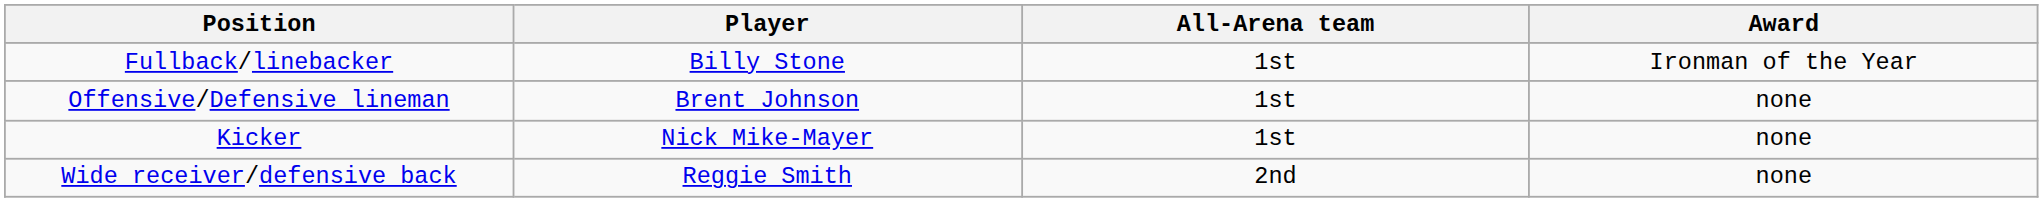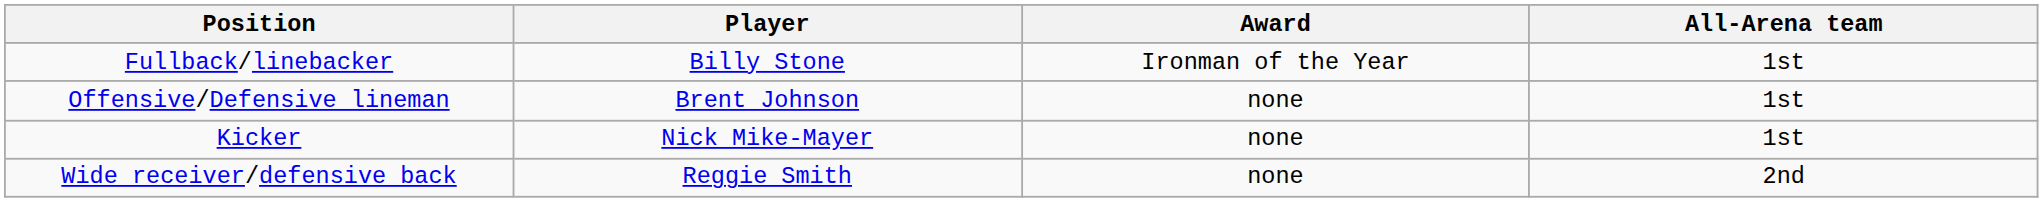columns swapped: Award <-> All-Arena team
